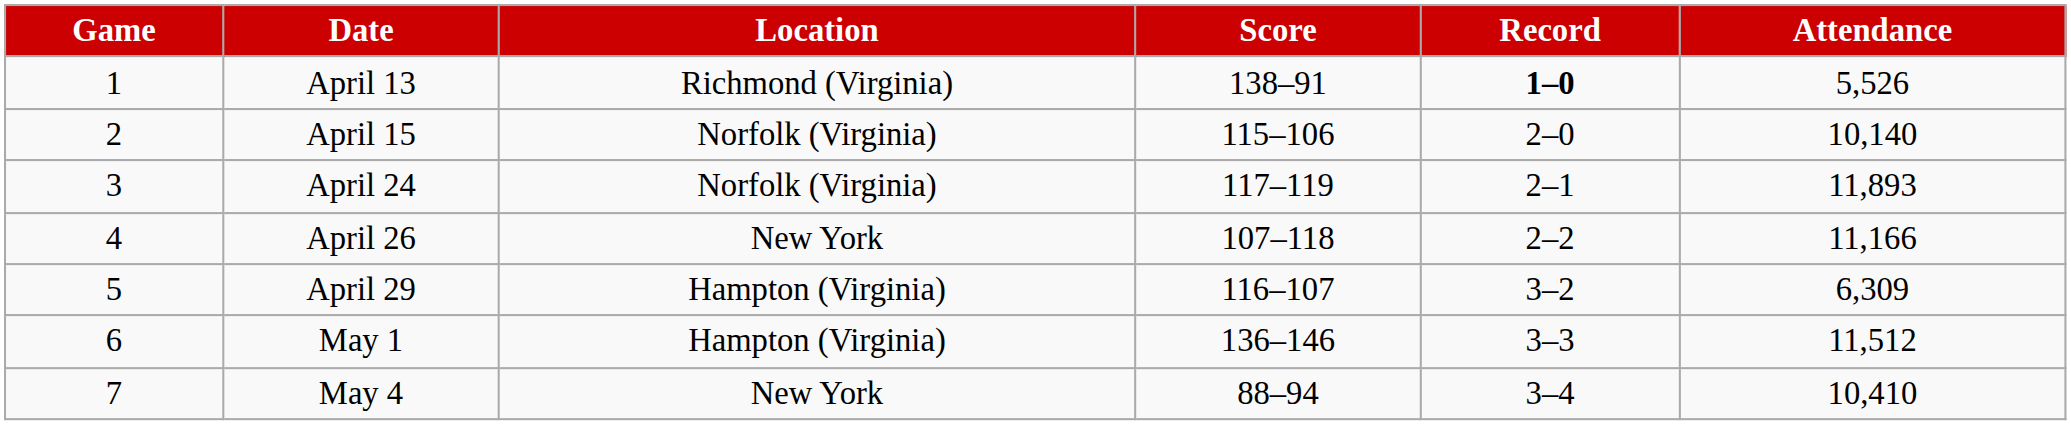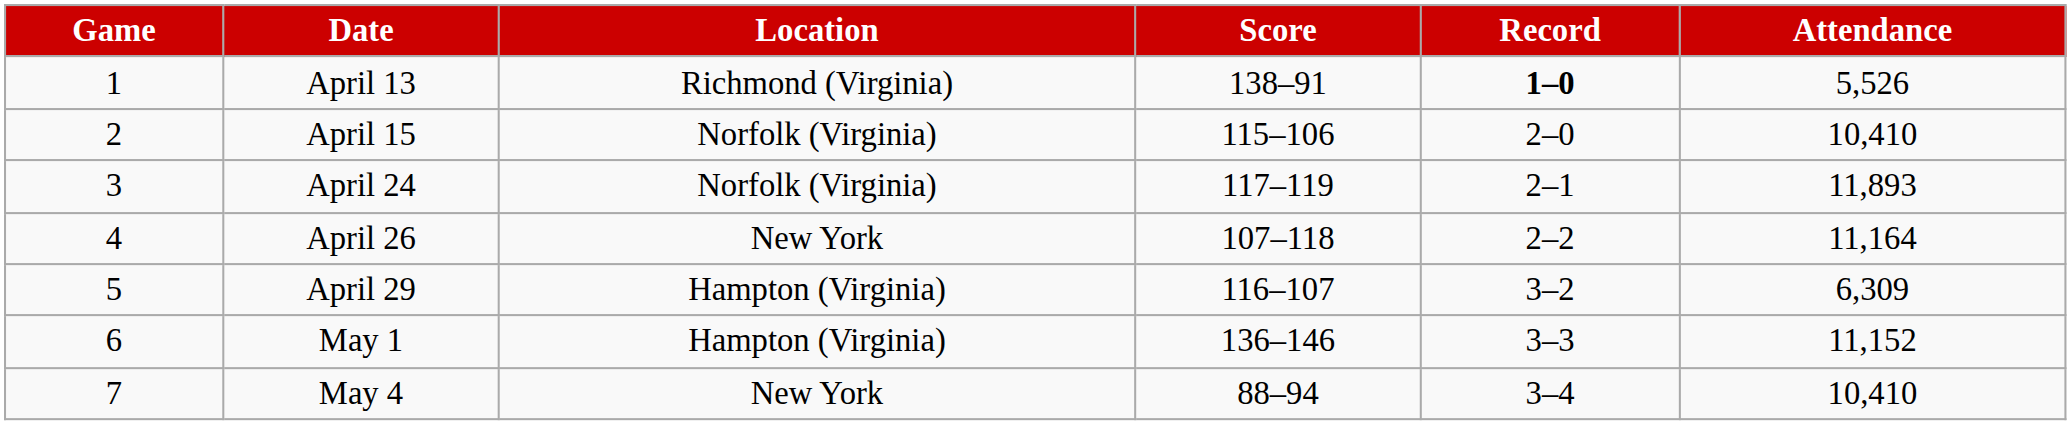April 15 | Attendance: 10,140 -> 10,410
April 26 | Attendance: 11,166 -> 11,164
May 1 | Attendance: 11,512 -> 11,152
